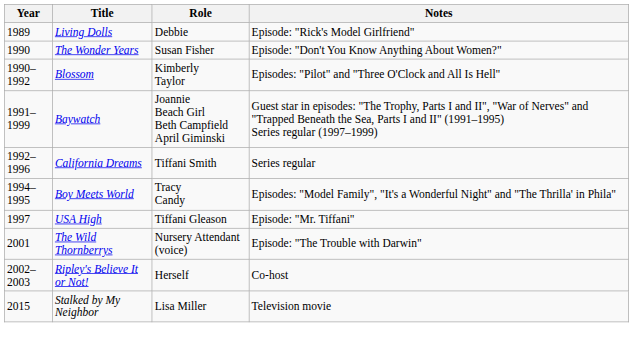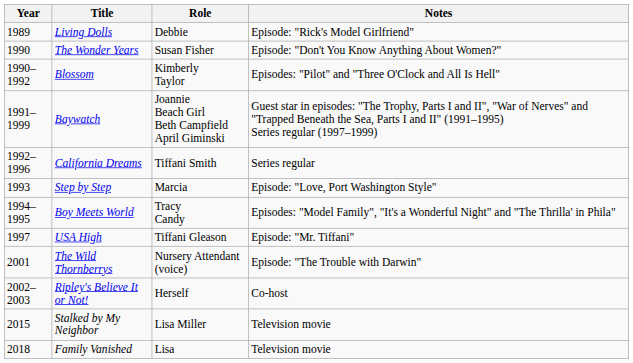+ row: 1993 | Step by Step | Marcia | Episode: "Love, Port Washington Style"
+ row: 2018 | Family Vanished | Lisa | Television movie
